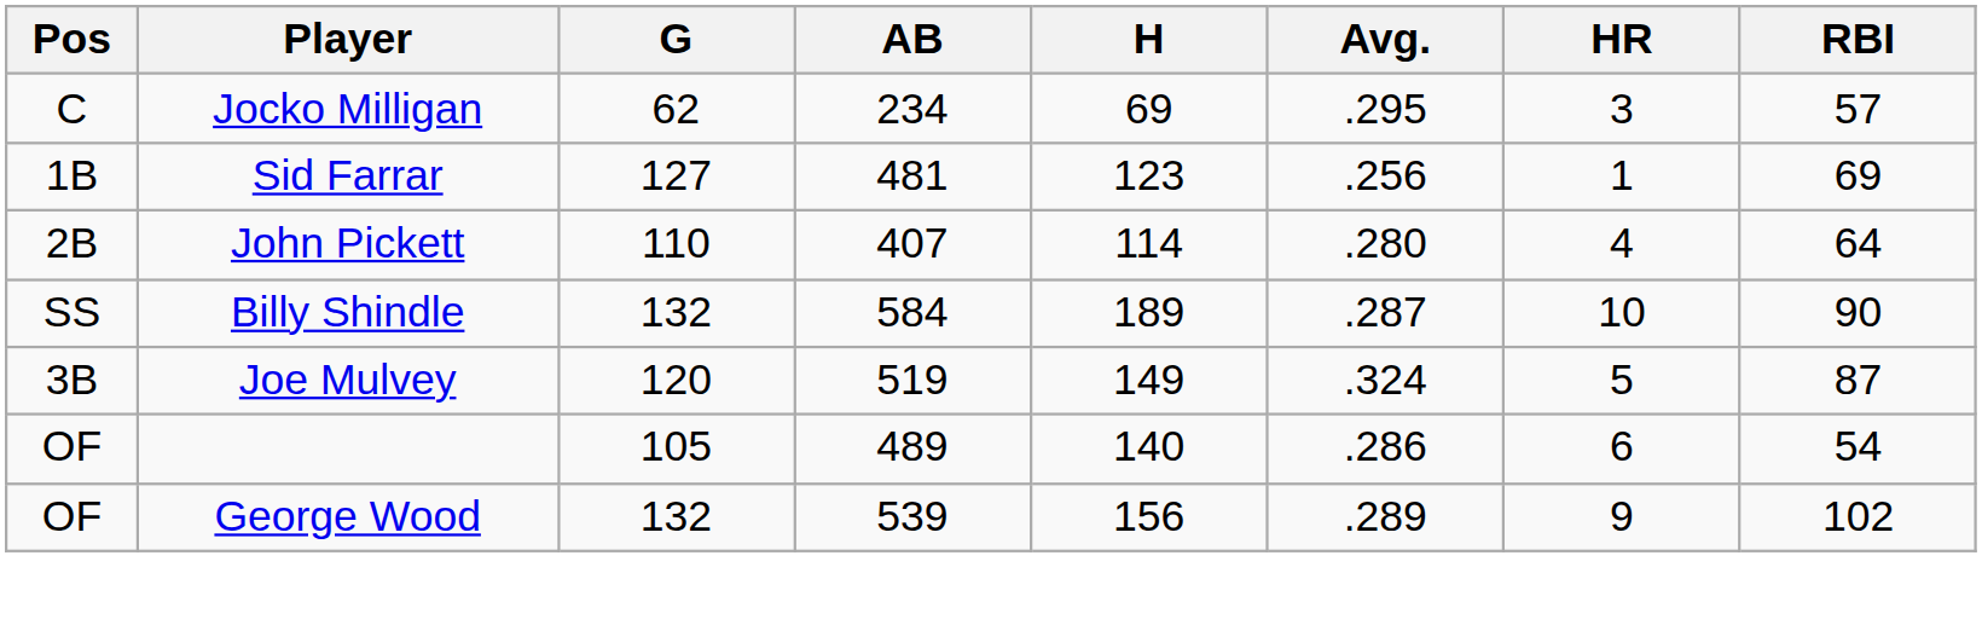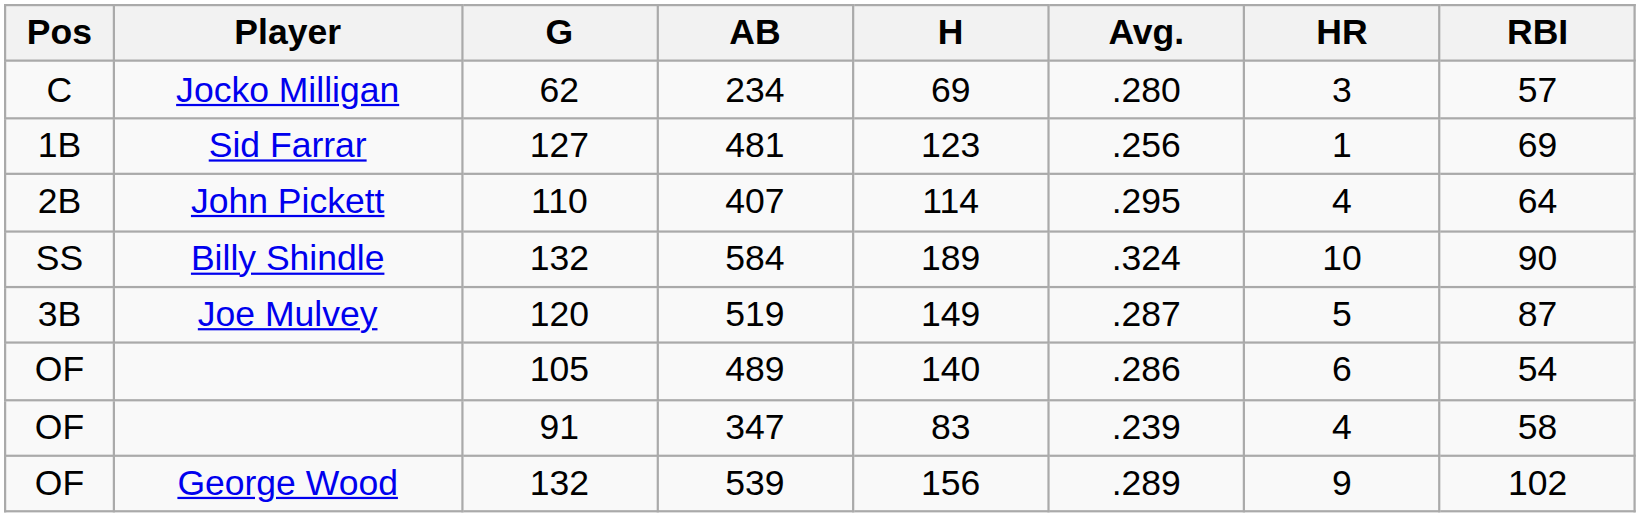234 | Avg.: .295 -> .280
407 | Avg.: .280 -> .295
584 | Avg.: .287 -> .324
519 | Avg.: .324 -> .287
+ row: OF | 91 | 347 | 83 | .239 | 4 | 58
